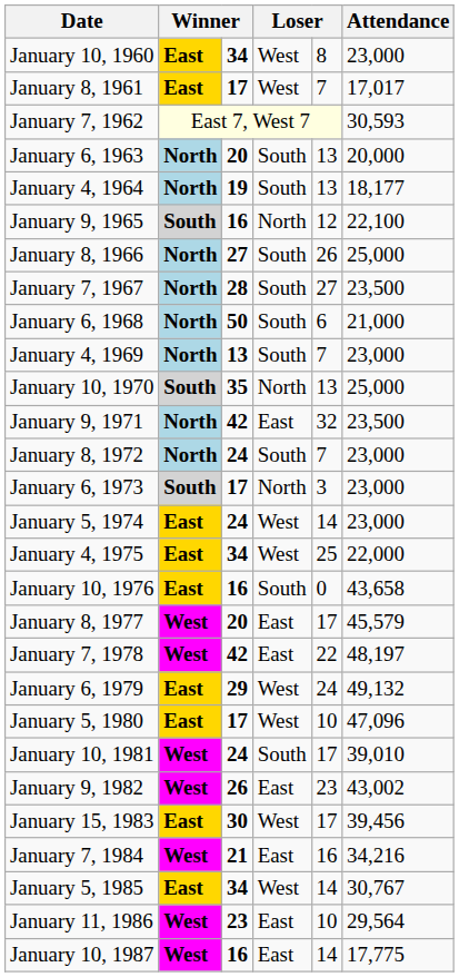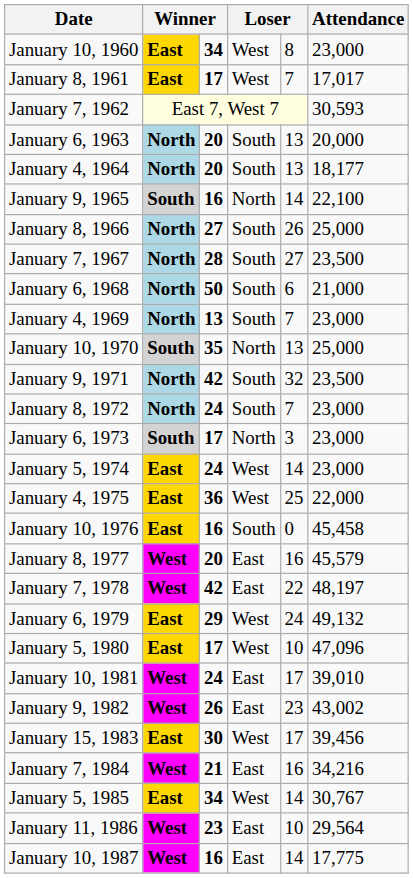January 4, 1964 | column 3: 19 -> 20
January 9, 1965 | column 5: 12 -> 14
January 9, 1971 | column 4: East -> South
January 4, 1975 | column 3: 34 -> 36
January 10, 1976 | Attendance: 43,658 -> 45,458
January 8, 1977 | column 5: 17 -> 16
January 10, 1981 | column 4: South -> East
